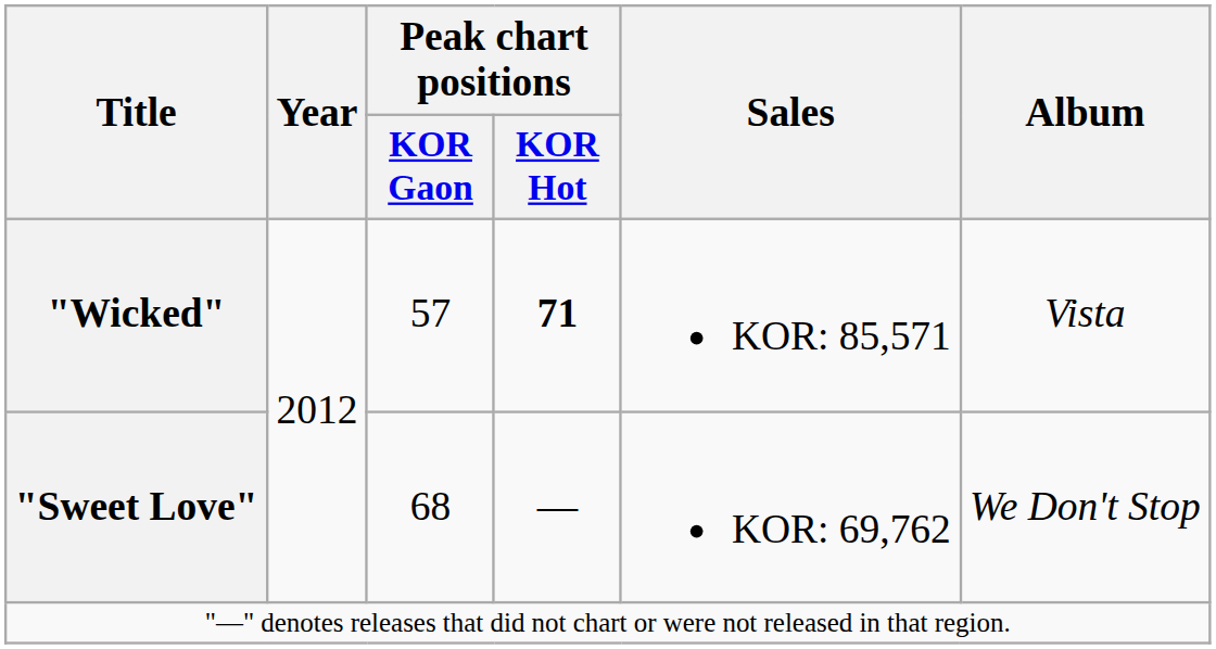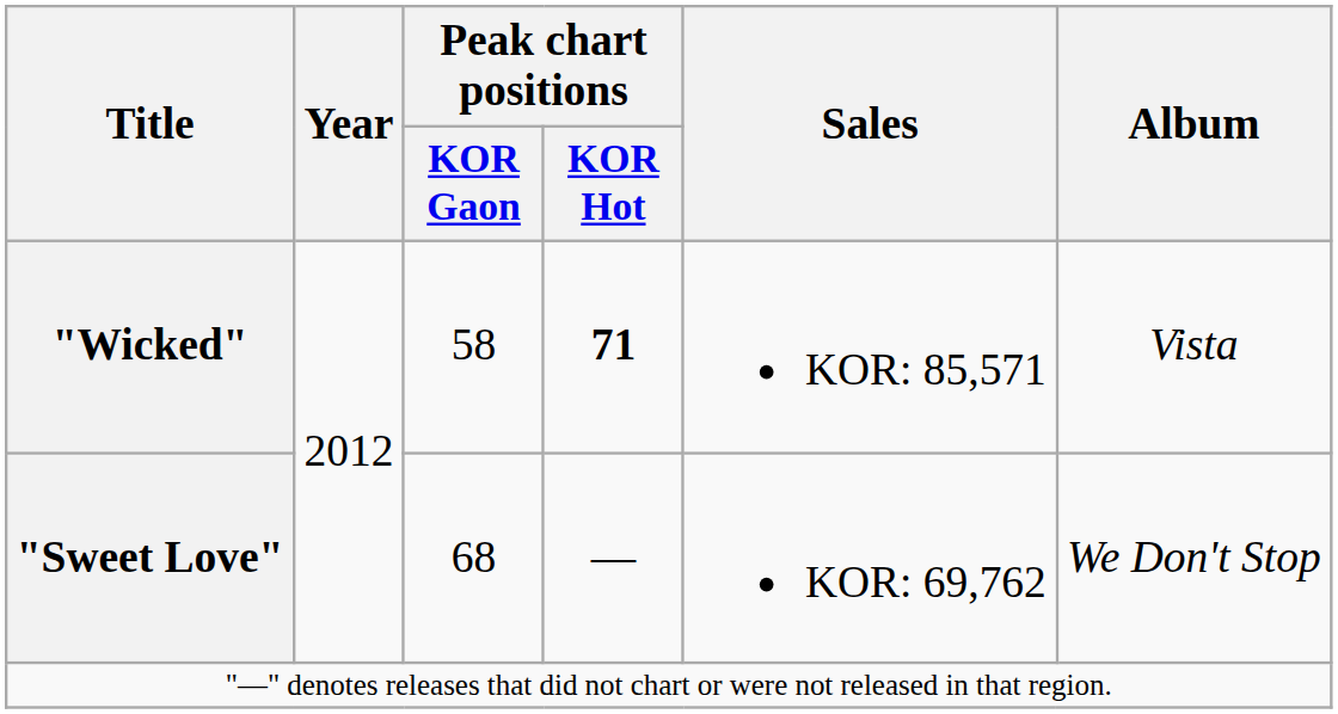"Wicked" | Peak chart positions / KOR Gaon: 57 -> 58
